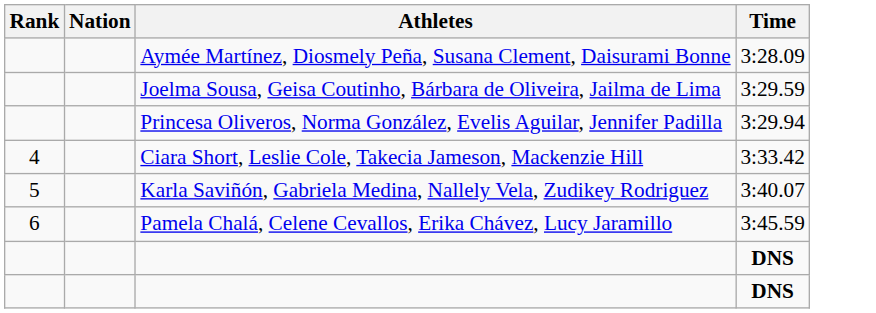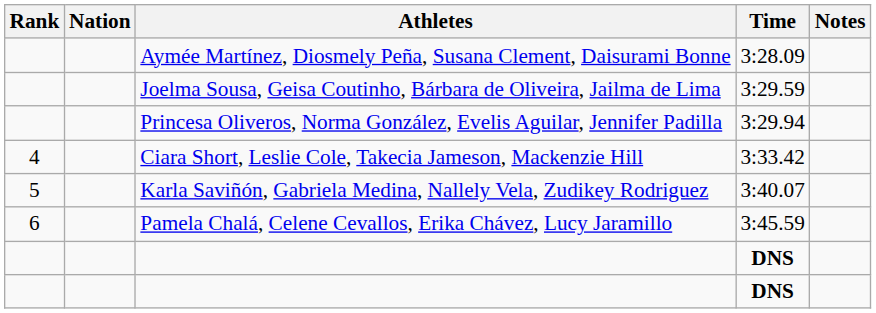+ column: Notes
